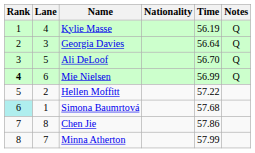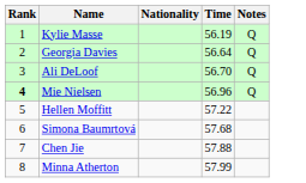- column: Lane | 4 | 3 | 5 | 6 | 2 | 1 | 8 | 7
Mie Nielsen | Time: 56.99 -> 56.96
Simona Baumrtová | Rank: paleturquoise background -> no background
Chen Jie | Time: 57.86 -> 57.88
